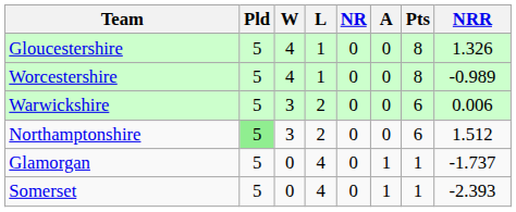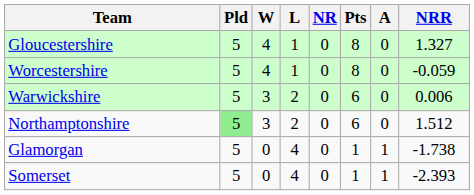columns swapped: A <-> Pts
Gloucestershire | NRR: 1.326 -> 1.327
Worcestershire | NRR: -0.989 -> -0.059
Glamorgan | NRR: -1.737 -> -1.738
